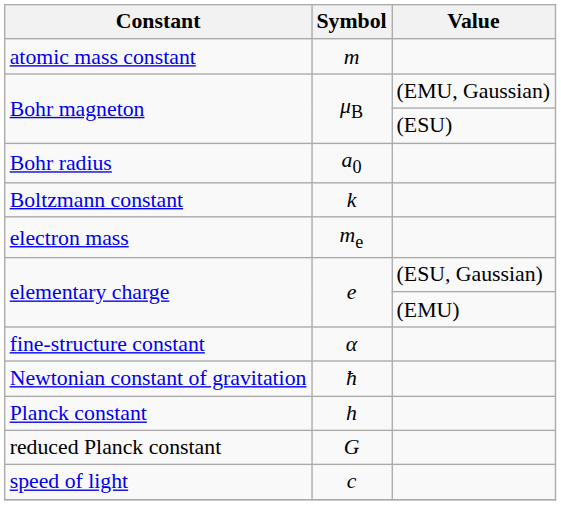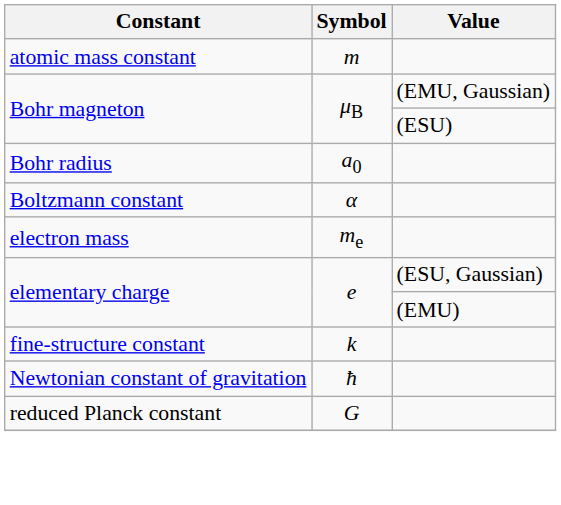Boltzmann constant | Symbol: k -> α
fine-structure constant | Symbol: α -> k
- row: Planck constant | h
- row: speed of light | c
